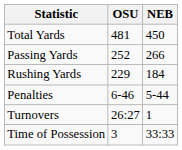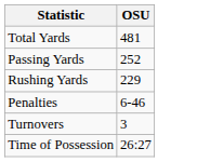- column: NEB | 450 | 266 | 184 | 5-44 | 1 | 33:33
Turnovers | OSU: 26:27 -> 3
Time of Possession | OSU: 3 -> 26:27
